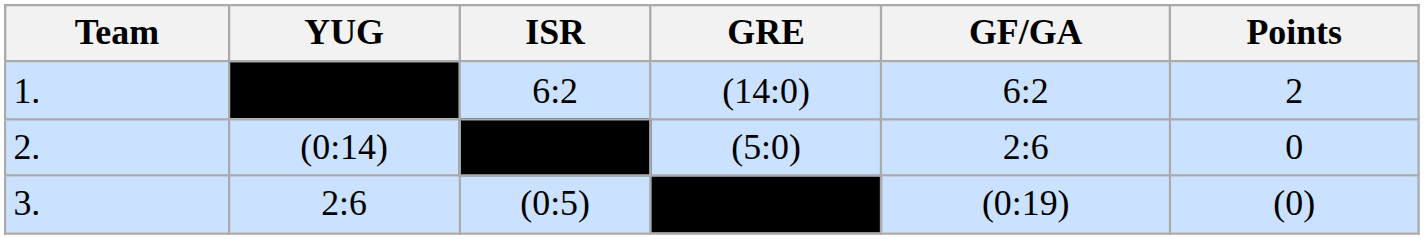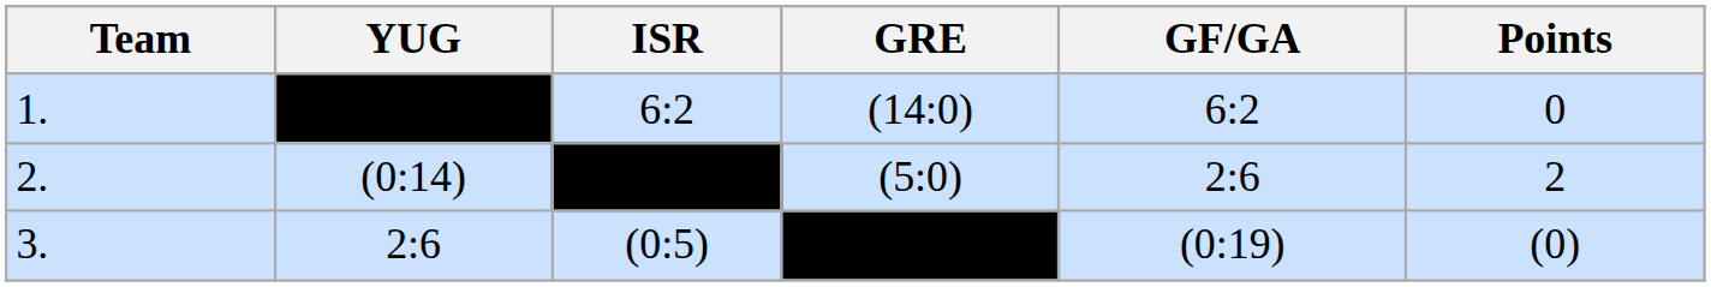1. | Points: 2 -> 0
2. | Points: 0 -> 2
